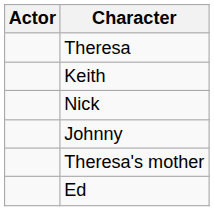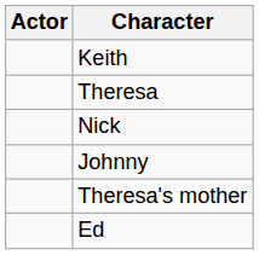rows swapped: Theresa <-> Keith
